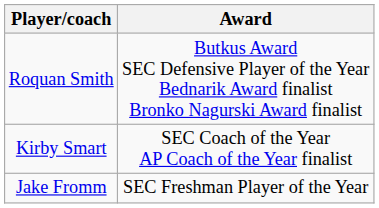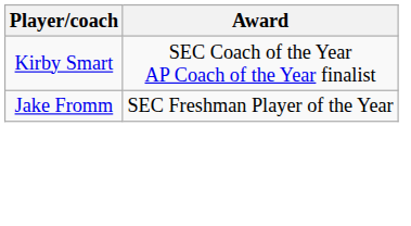- row: Roquan Smith | Butkus Award SEC Defensive Player of the Year Bednarik Award finalist Bronko Nagurski Award finalist
